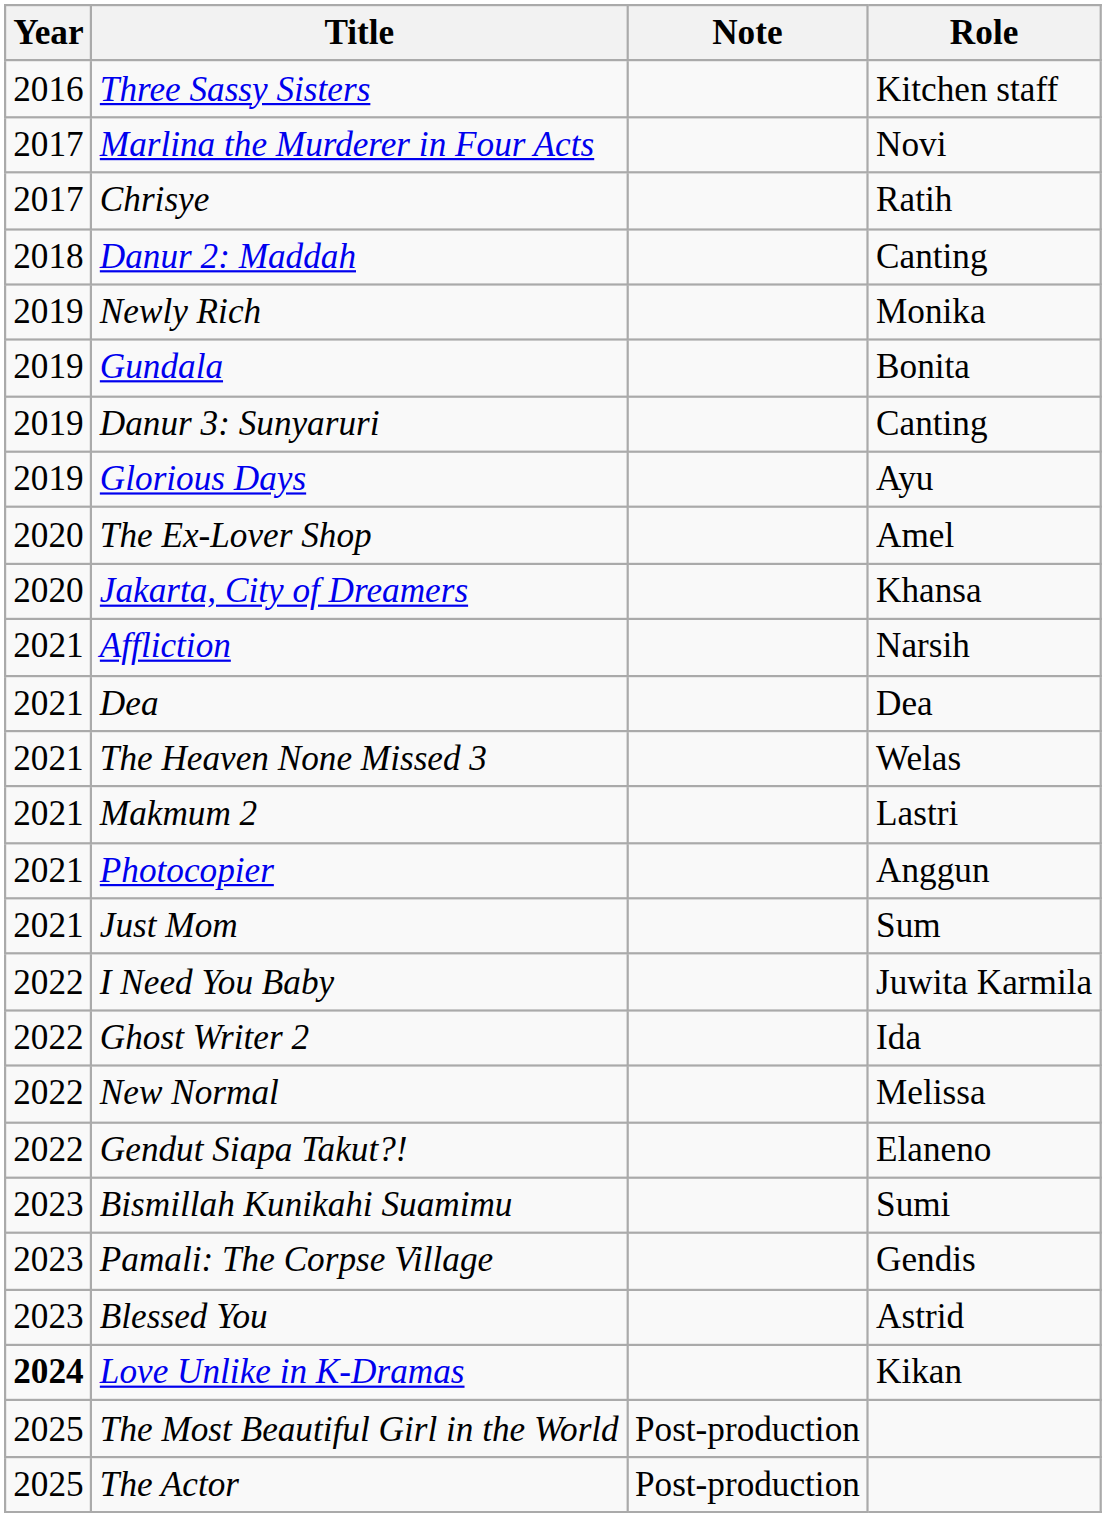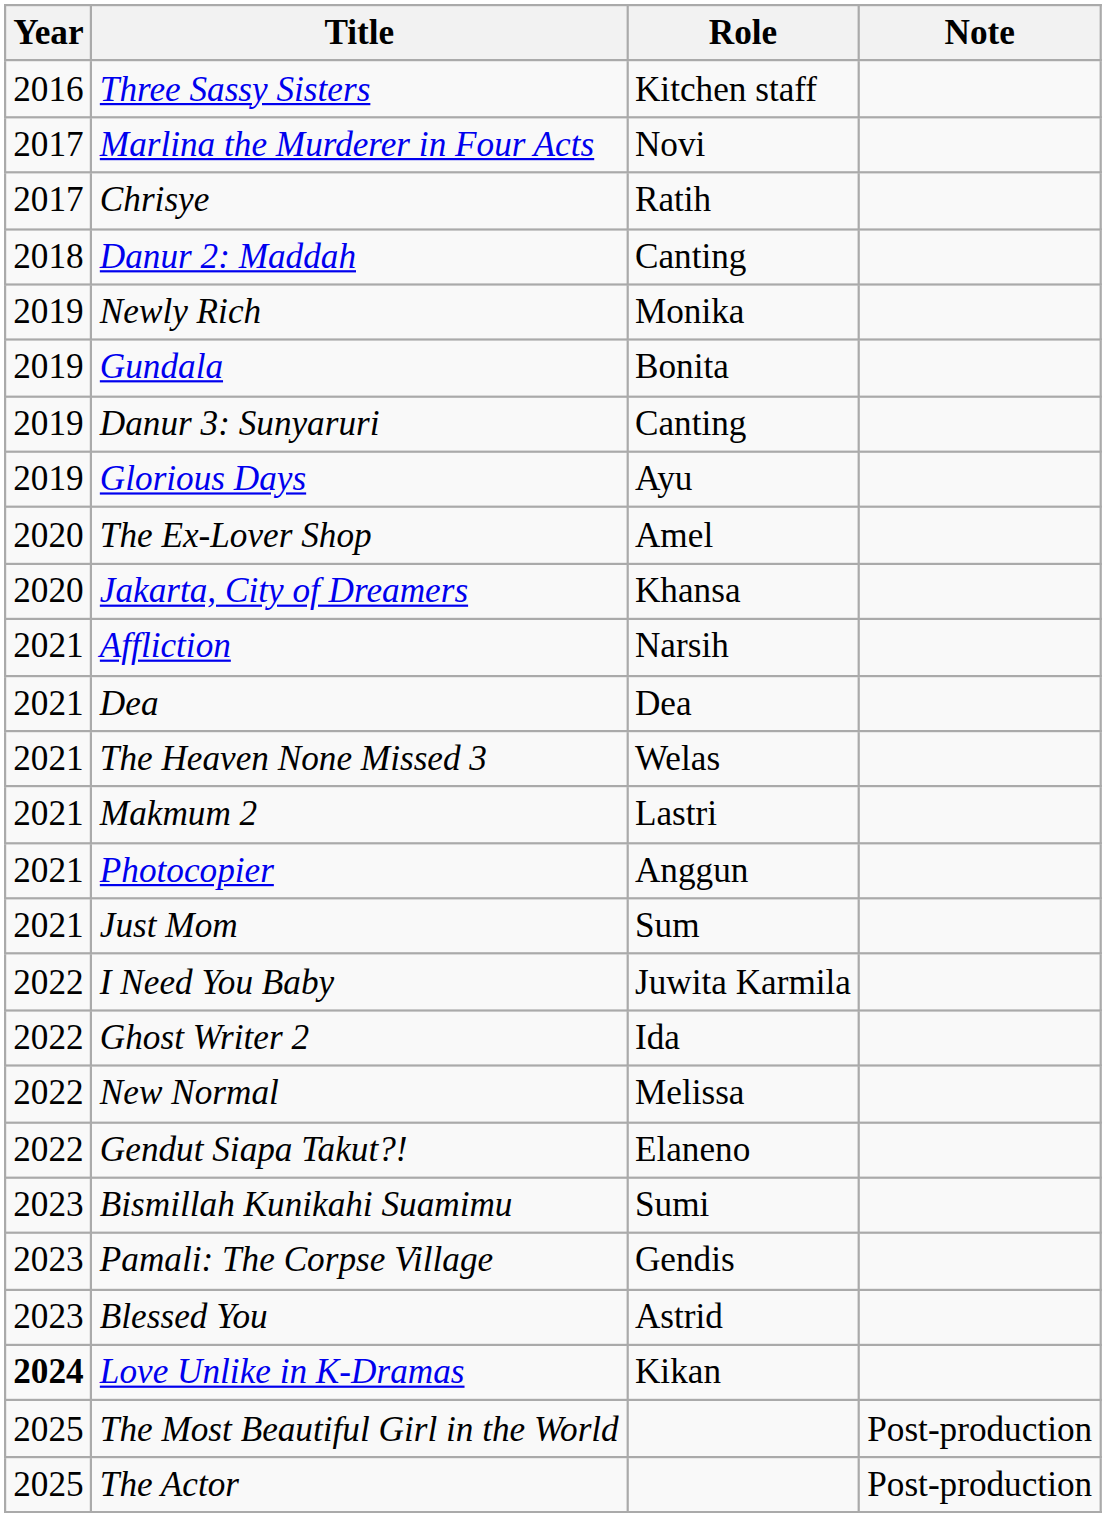columns swapped: Role <-> Note
